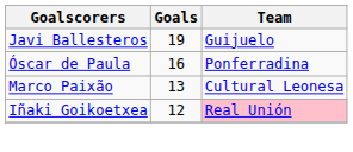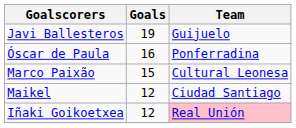Marco Paixão | Goals: 13 -> 15
+ row: Maikel | 12 | Ciudad Santiago
